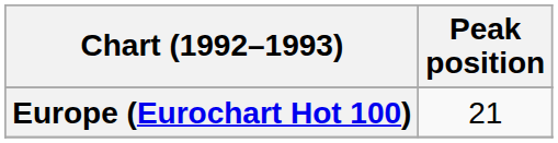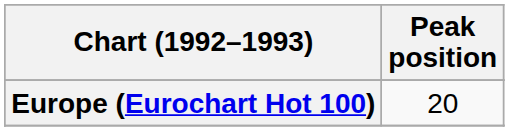Europe (Eurochart Hot 100) | Peak position: 21 -> 20
